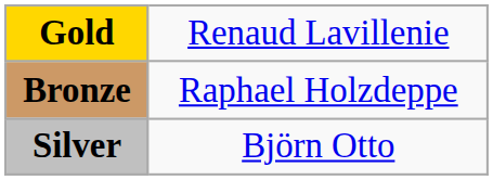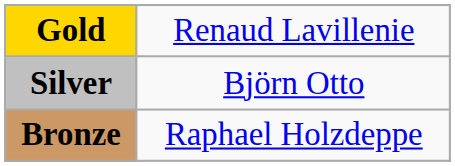rows swapped: Silver <-> Bronze
